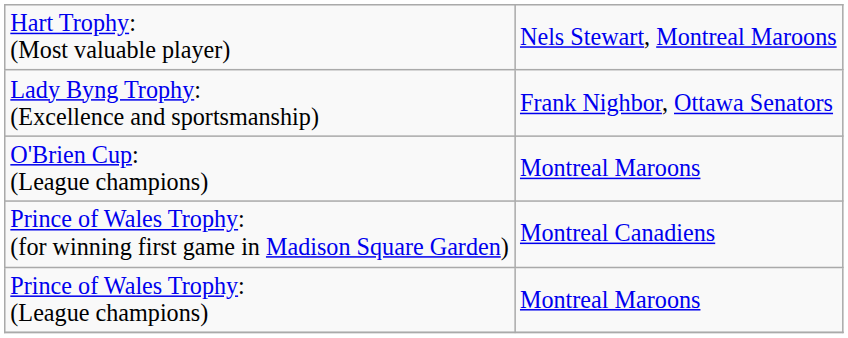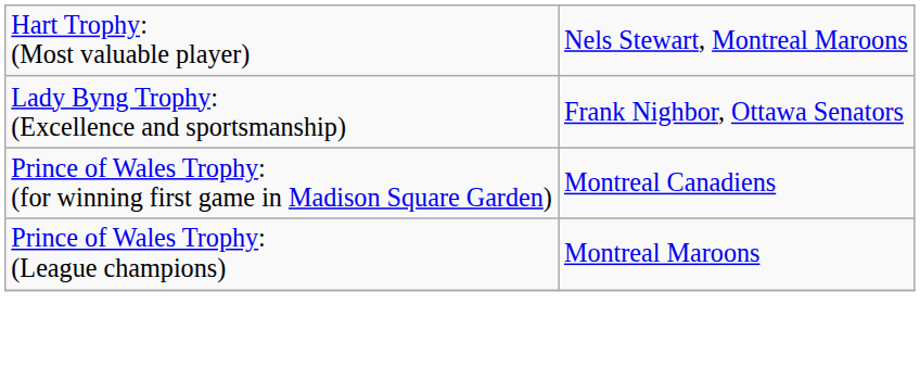- row: O'Brien Cup: (League champions) | Montreal Maroons
